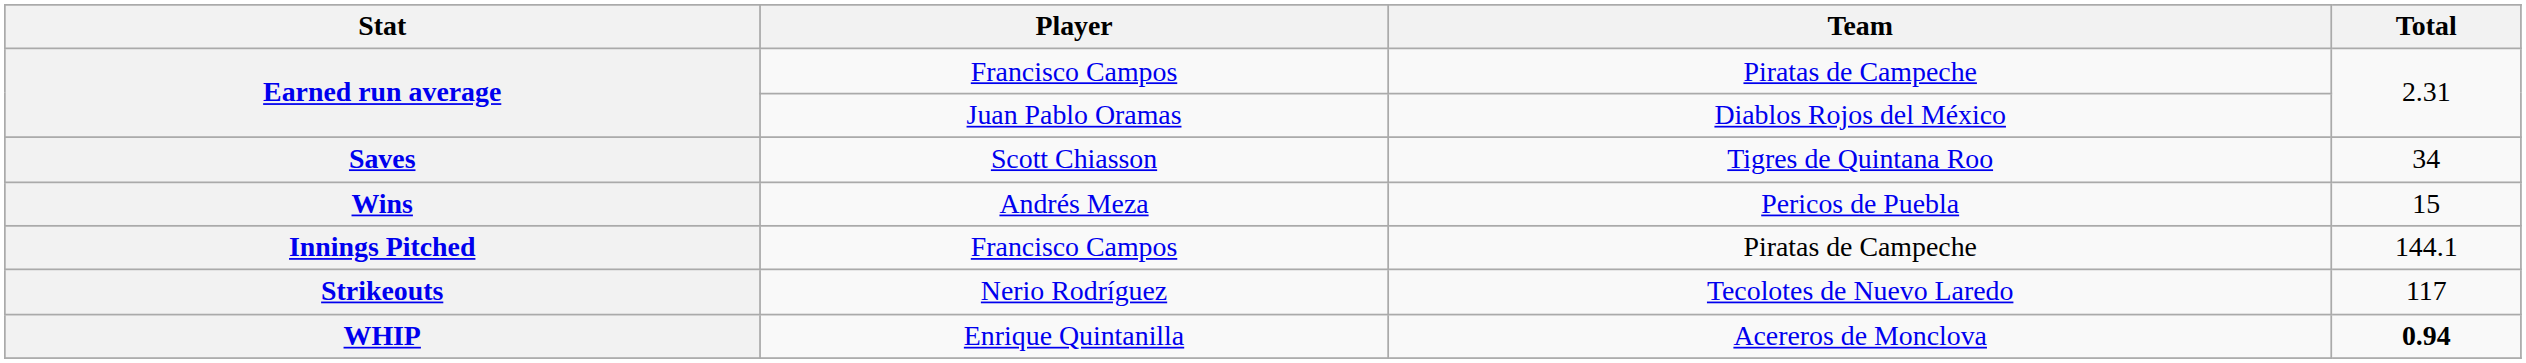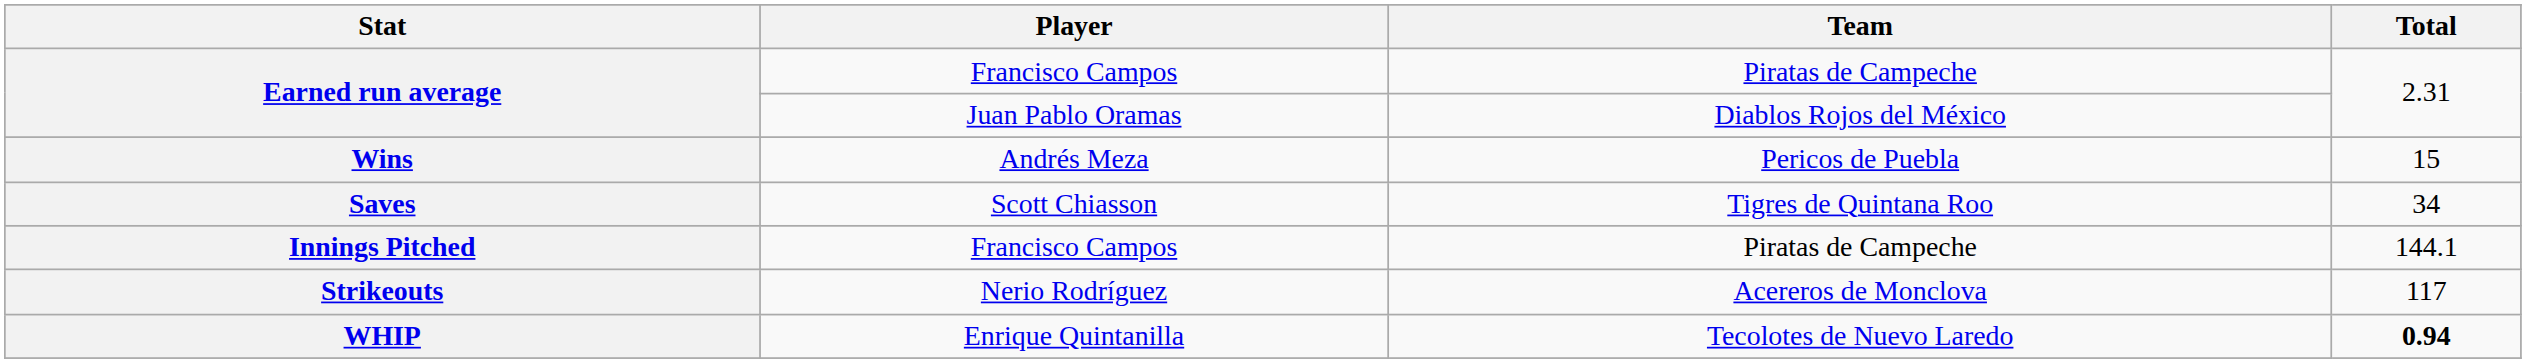rows swapped: Wins <-> Saves
Strikeouts | Team: Tecolotes de Nuevo Laredo -> Acereros de Monclova
WHIP | Team: Acereros de Monclova -> Tecolotes de Nuevo Laredo
